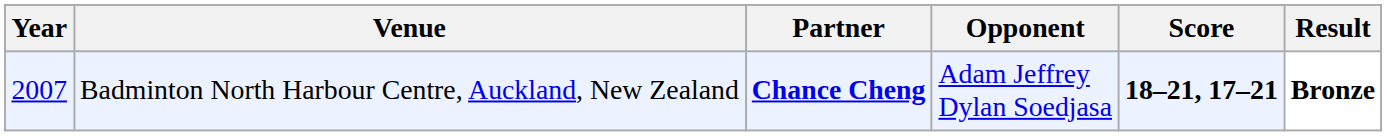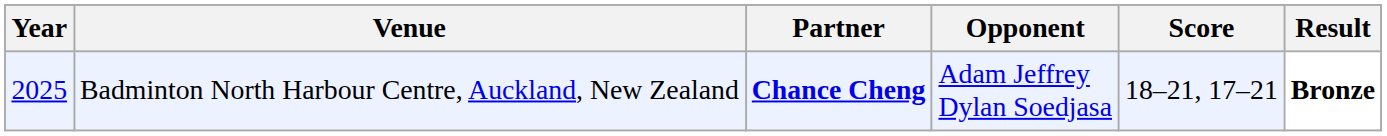Badminton North Harbour Centre, Auckland, New Zealand | Year: 2007 -> 2025
Badminton North Harbour Centre, Auckland, New Zealand | Score: bold -> normal
